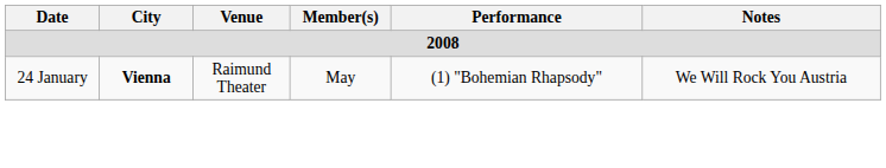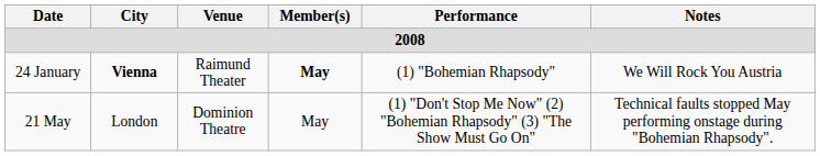24 January | Member(s): normal -> bold
+ row: 21 May | London | Dominion Theatre | May | (1) "Don't Stop Me Now" (2) "Bohemian Rhapsody" (3) "The Show Must Go On" | Technical faults stopped May performing onstage during "Bohemian Rhapsody".
